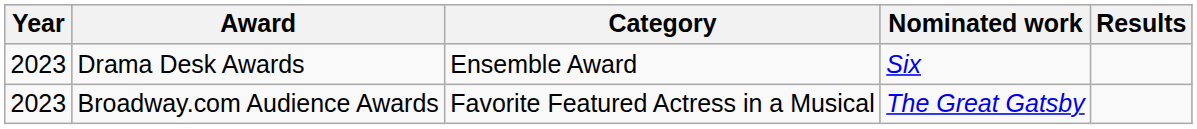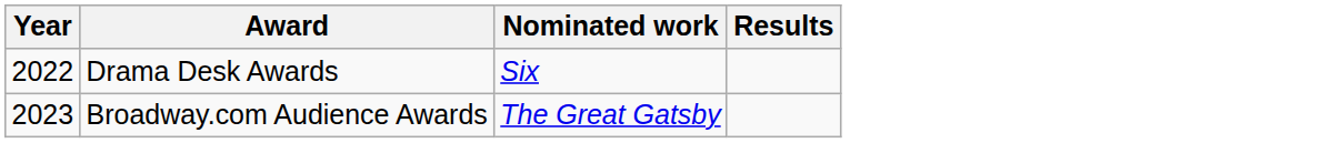- column: Category | Ensemble Award | Favorite Featured Actress in a Musical
Drama Desk Awards | Year: 2023 -> 2022
